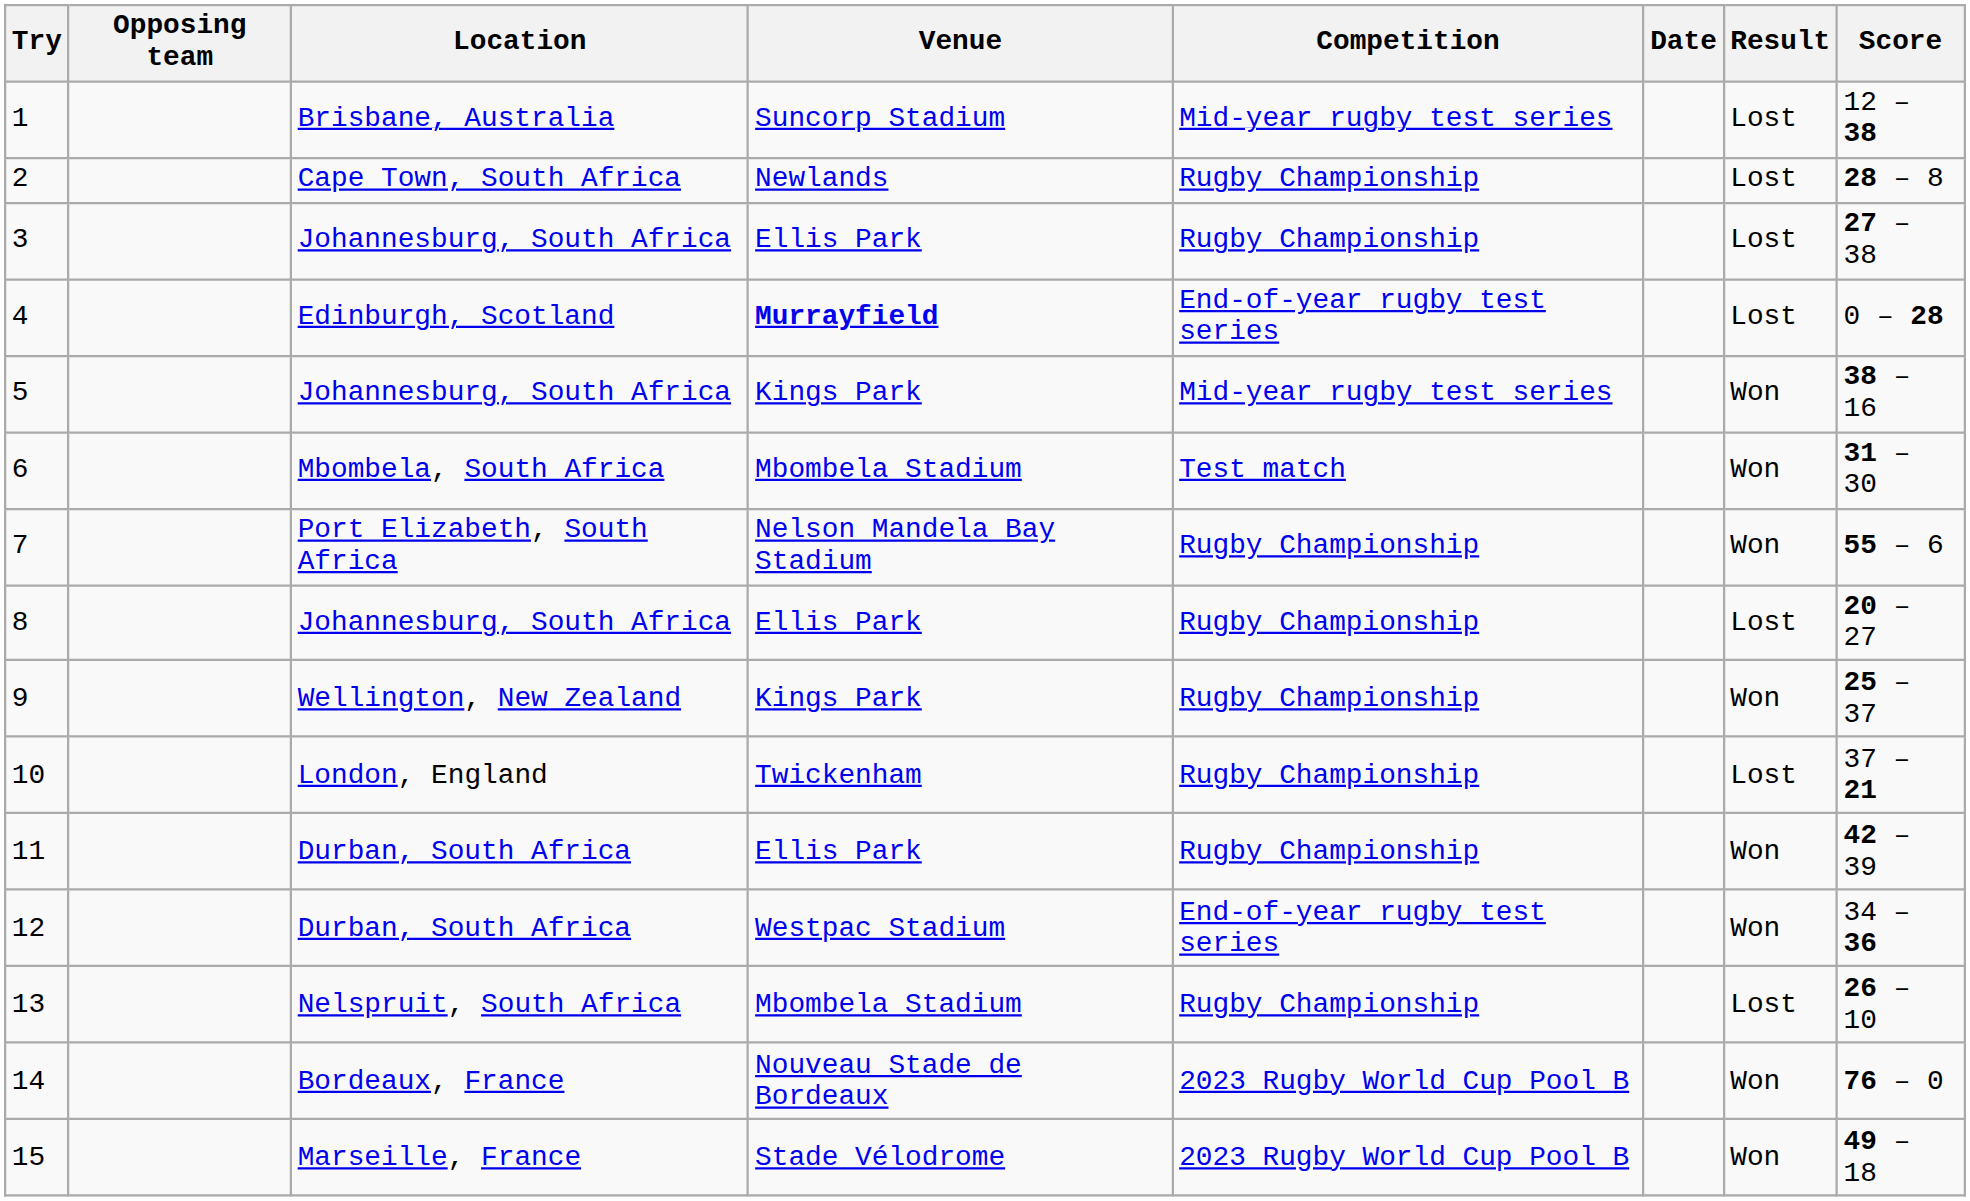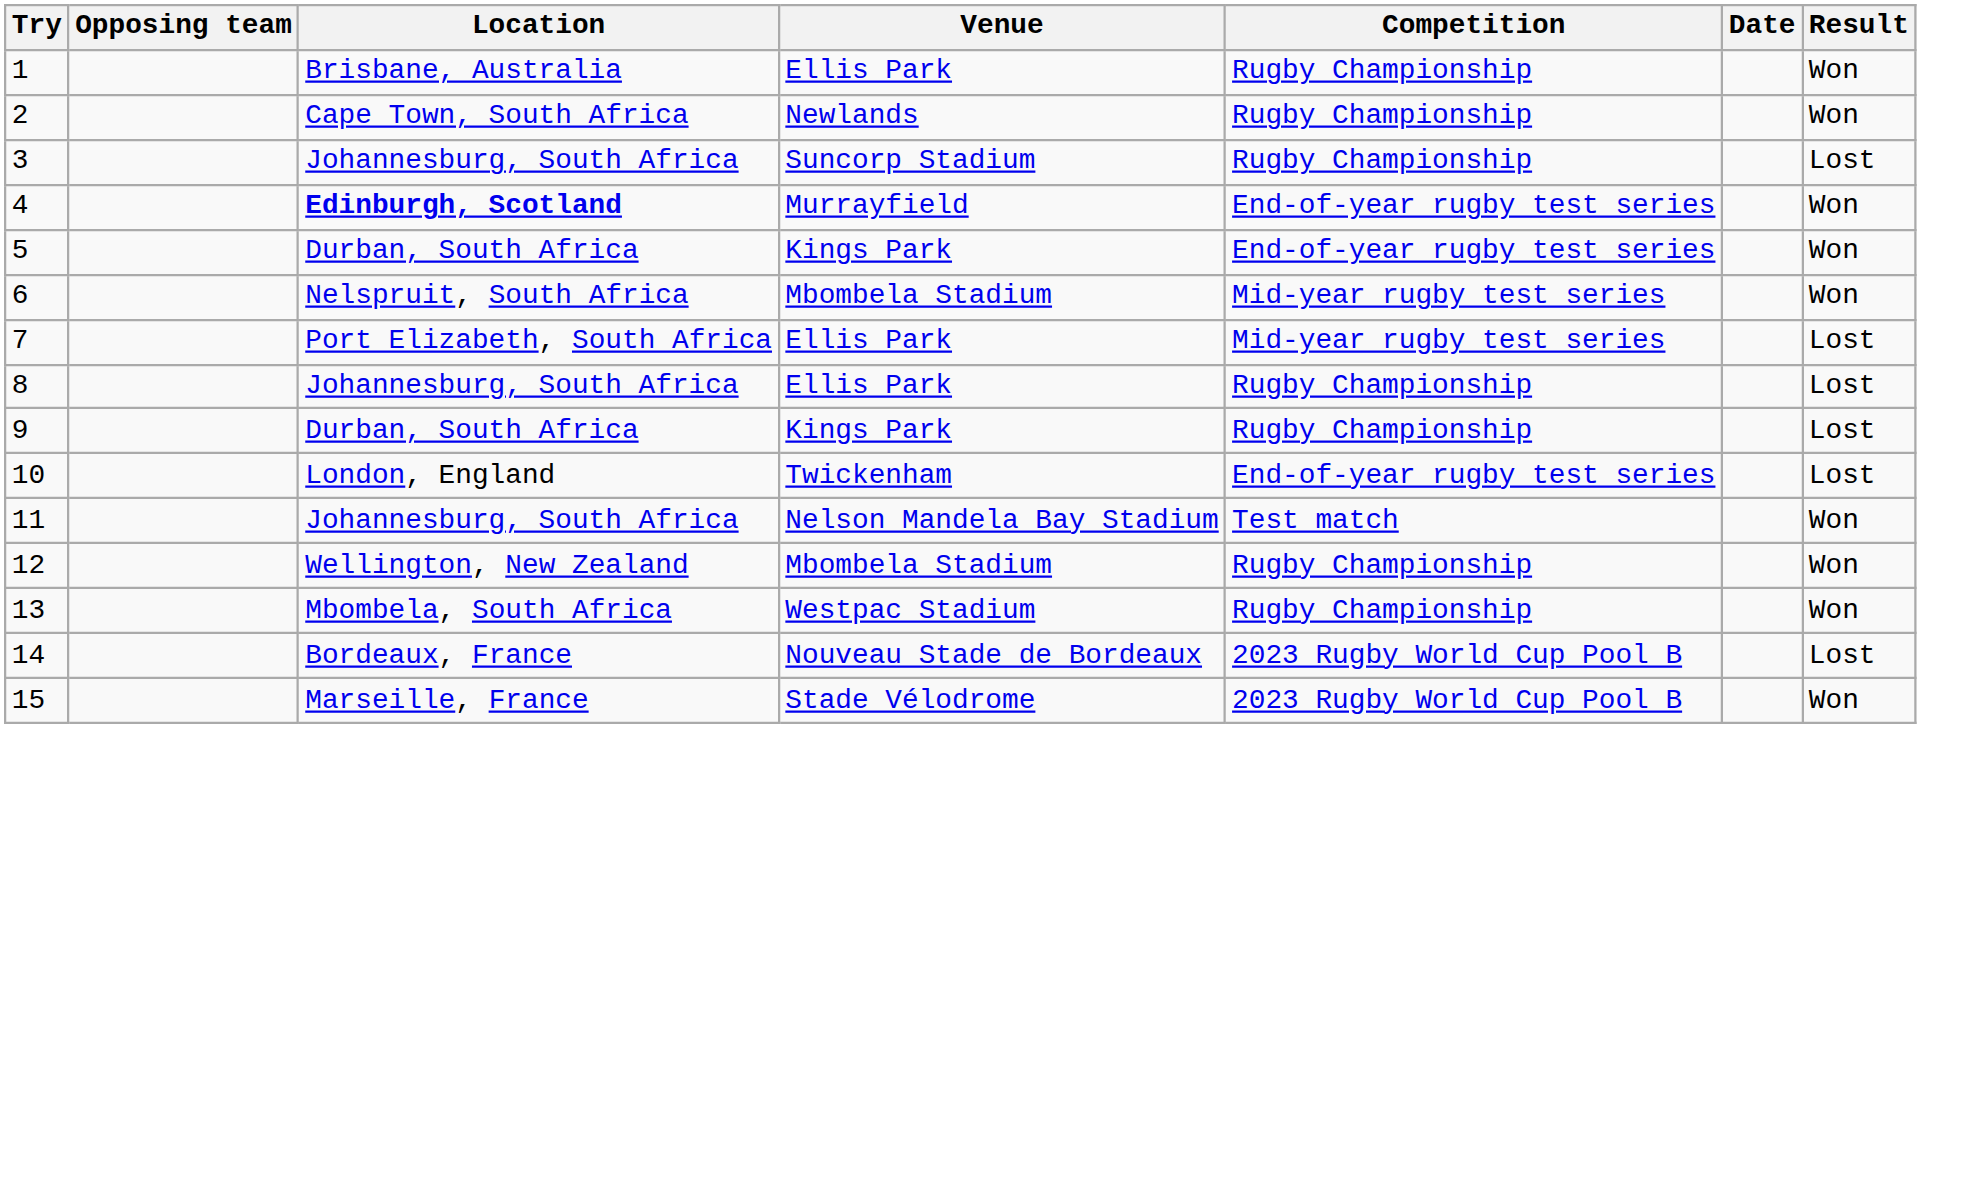- column: Score | 12 – 38 | 28 – 8 | 27 – 38 | 0 – 28 | 38 – 16 | 31 – 30 | 55 – 6 | 20 – 27 | 25 – 37 | 37 – 21 | 42 – 39 | 34 – 36 | 26 – 10 | 76 – 0 | 49 – 18
1 | Venue: Suncorp Stadium -> Ellis Park
1 | Competition: Mid-year rugby test series -> Rugby Championship
1 | Result: Lost -> Won
2 | Result: Lost -> Won
3 | Venue: Ellis Park -> Suncorp Stadium
4 | Location: normal -> bold
4 | Venue: bold -> normal
4 | Result: Lost -> Won
5 | Location: Johannesburg, South Africa -> Durban, South Africa
5 | Competition: Mid-year rugby test series -> End-of-year rugby test series
6 | Location: Mbombela, South Africa -> Nelspruit, South Africa
6 | Competition: Test match -> Mid-year rugby test series
7 | Venue: Nelson Mandela Bay Stadium -> Ellis Park
7 | Competition: Rugby Championship -> Mid-year rugby test series
7 | Result: Won -> Lost
9 | Location: Wellington, New Zealand -> Durban, South Africa
9 | Result: Won -> Lost
10 | Competition: Rugby Championship -> End-of-year rugby test series
11 | Location: Durban, South Africa -> Johannesburg, South Africa
11 | Venue: Ellis Park -> Nelson Mandela Bay Stadium
11 | Competition: Rugby Championship -> Test match
12 | Location: Durban, South Africa -> Wellington, New Zealand
12 | Venue: Westpac Stadium -> Mbombela Stadium
12 | Competition: End-of-year rugby test series -> Rugby Championship
13 | Location: Nelspruit, South Africa -> Mbombela, South Africa
13 | Venue: Mbombela Stadium -> Westpac Stadium
13 | Result: Lost -> Won
14 | Result: Won -> Lost
